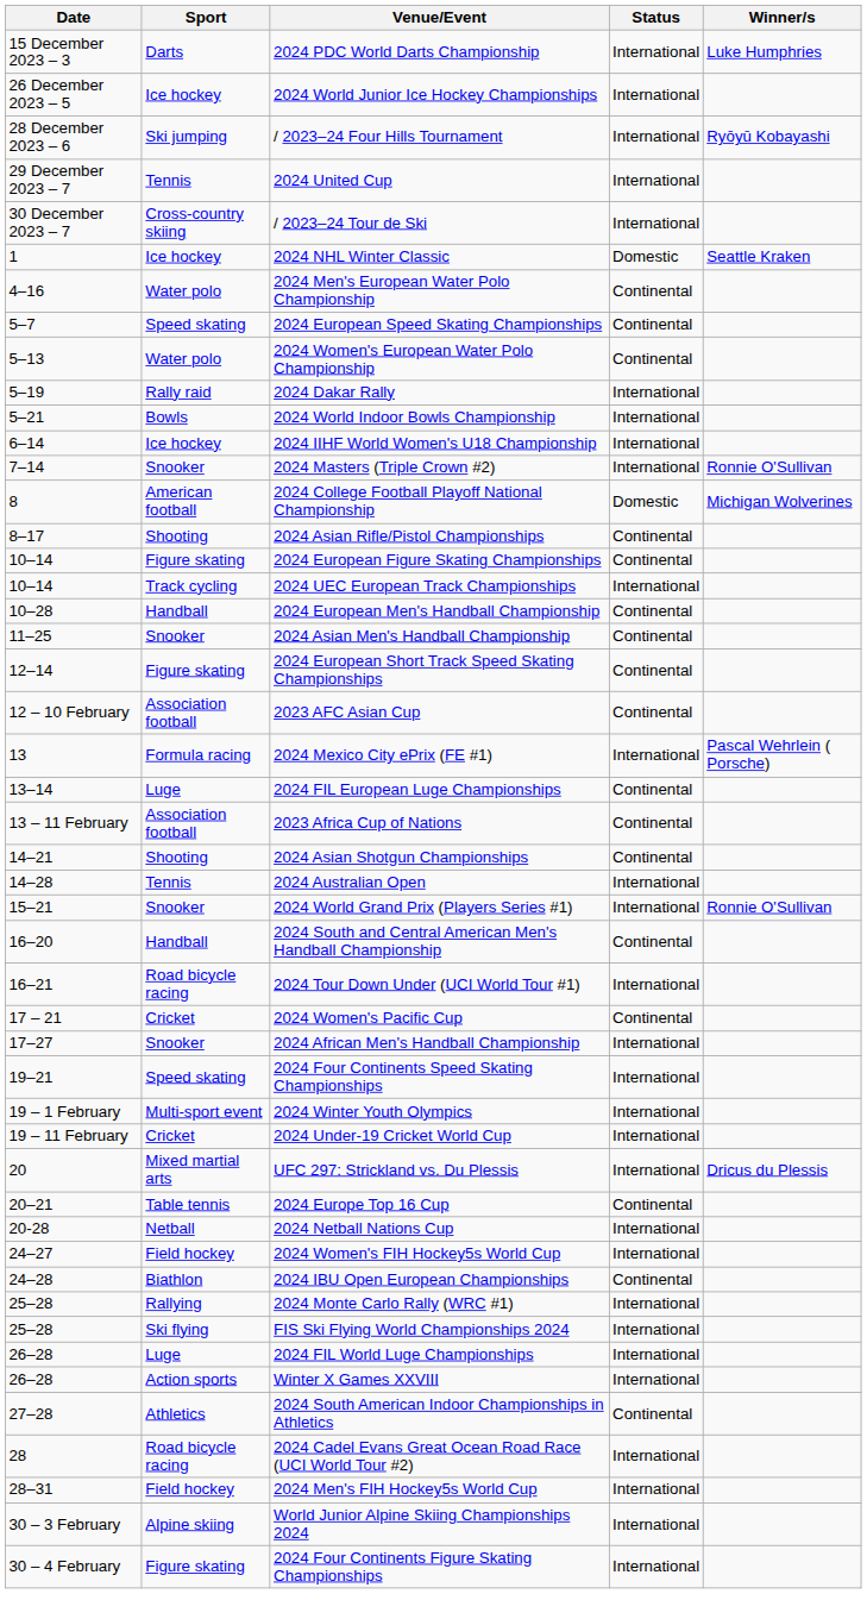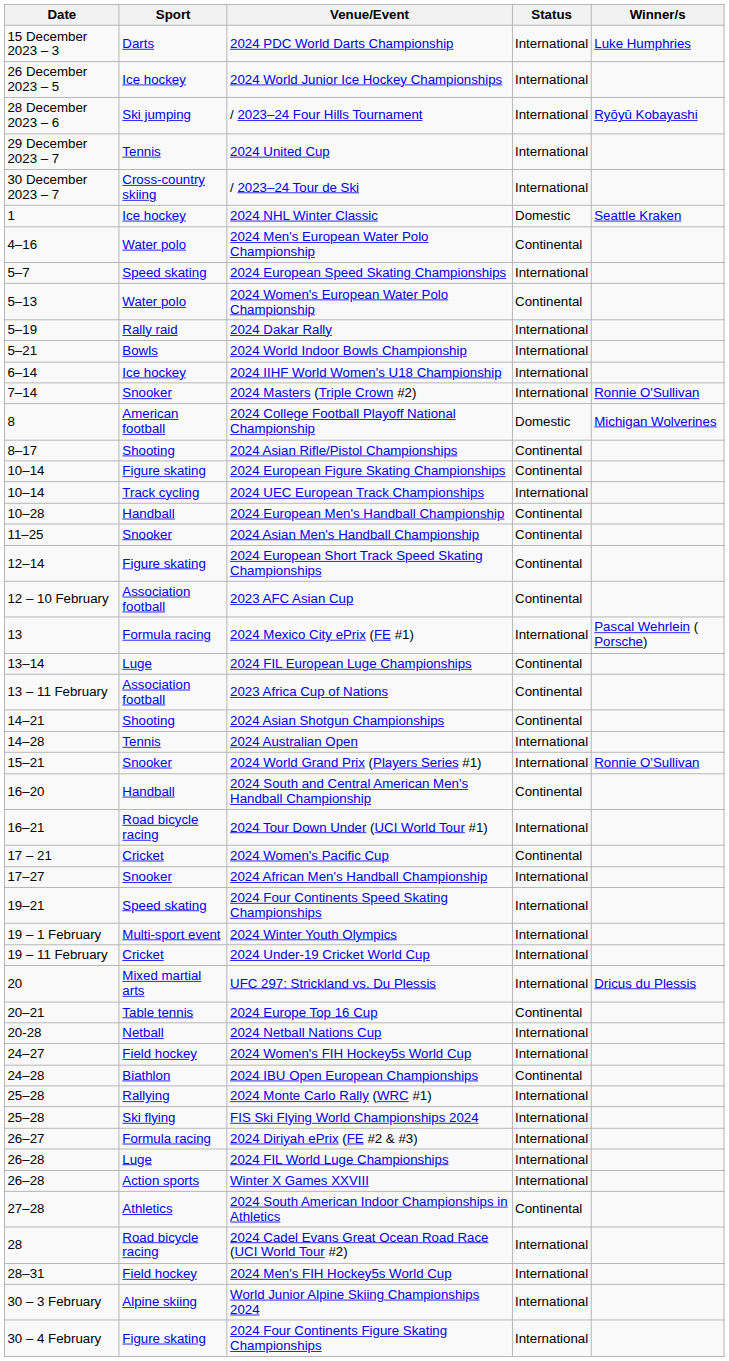2024 European Speed Skating Championships | Status: Continental -> International
+ row: 26–27 | Formula racing | 2024 Diriyah ePrix (FE #2 & #3) | International
